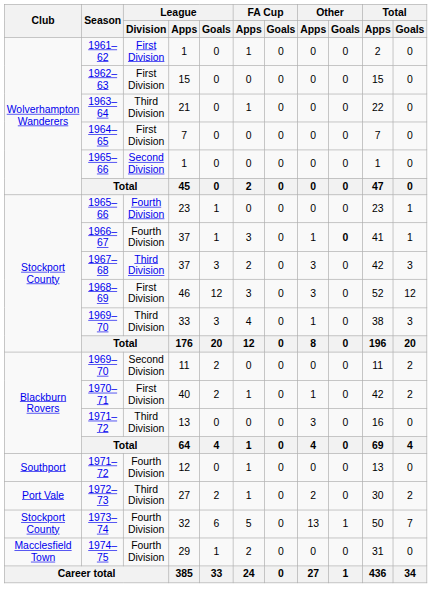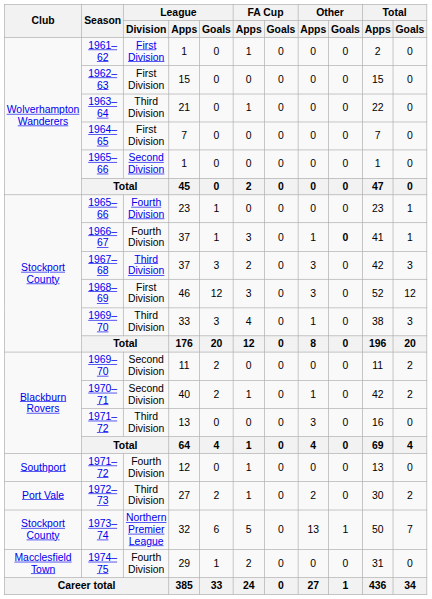40 | League / Division: First Division -> Second Division
32 | League / Division: Fourth Division -> Northern Premier League
